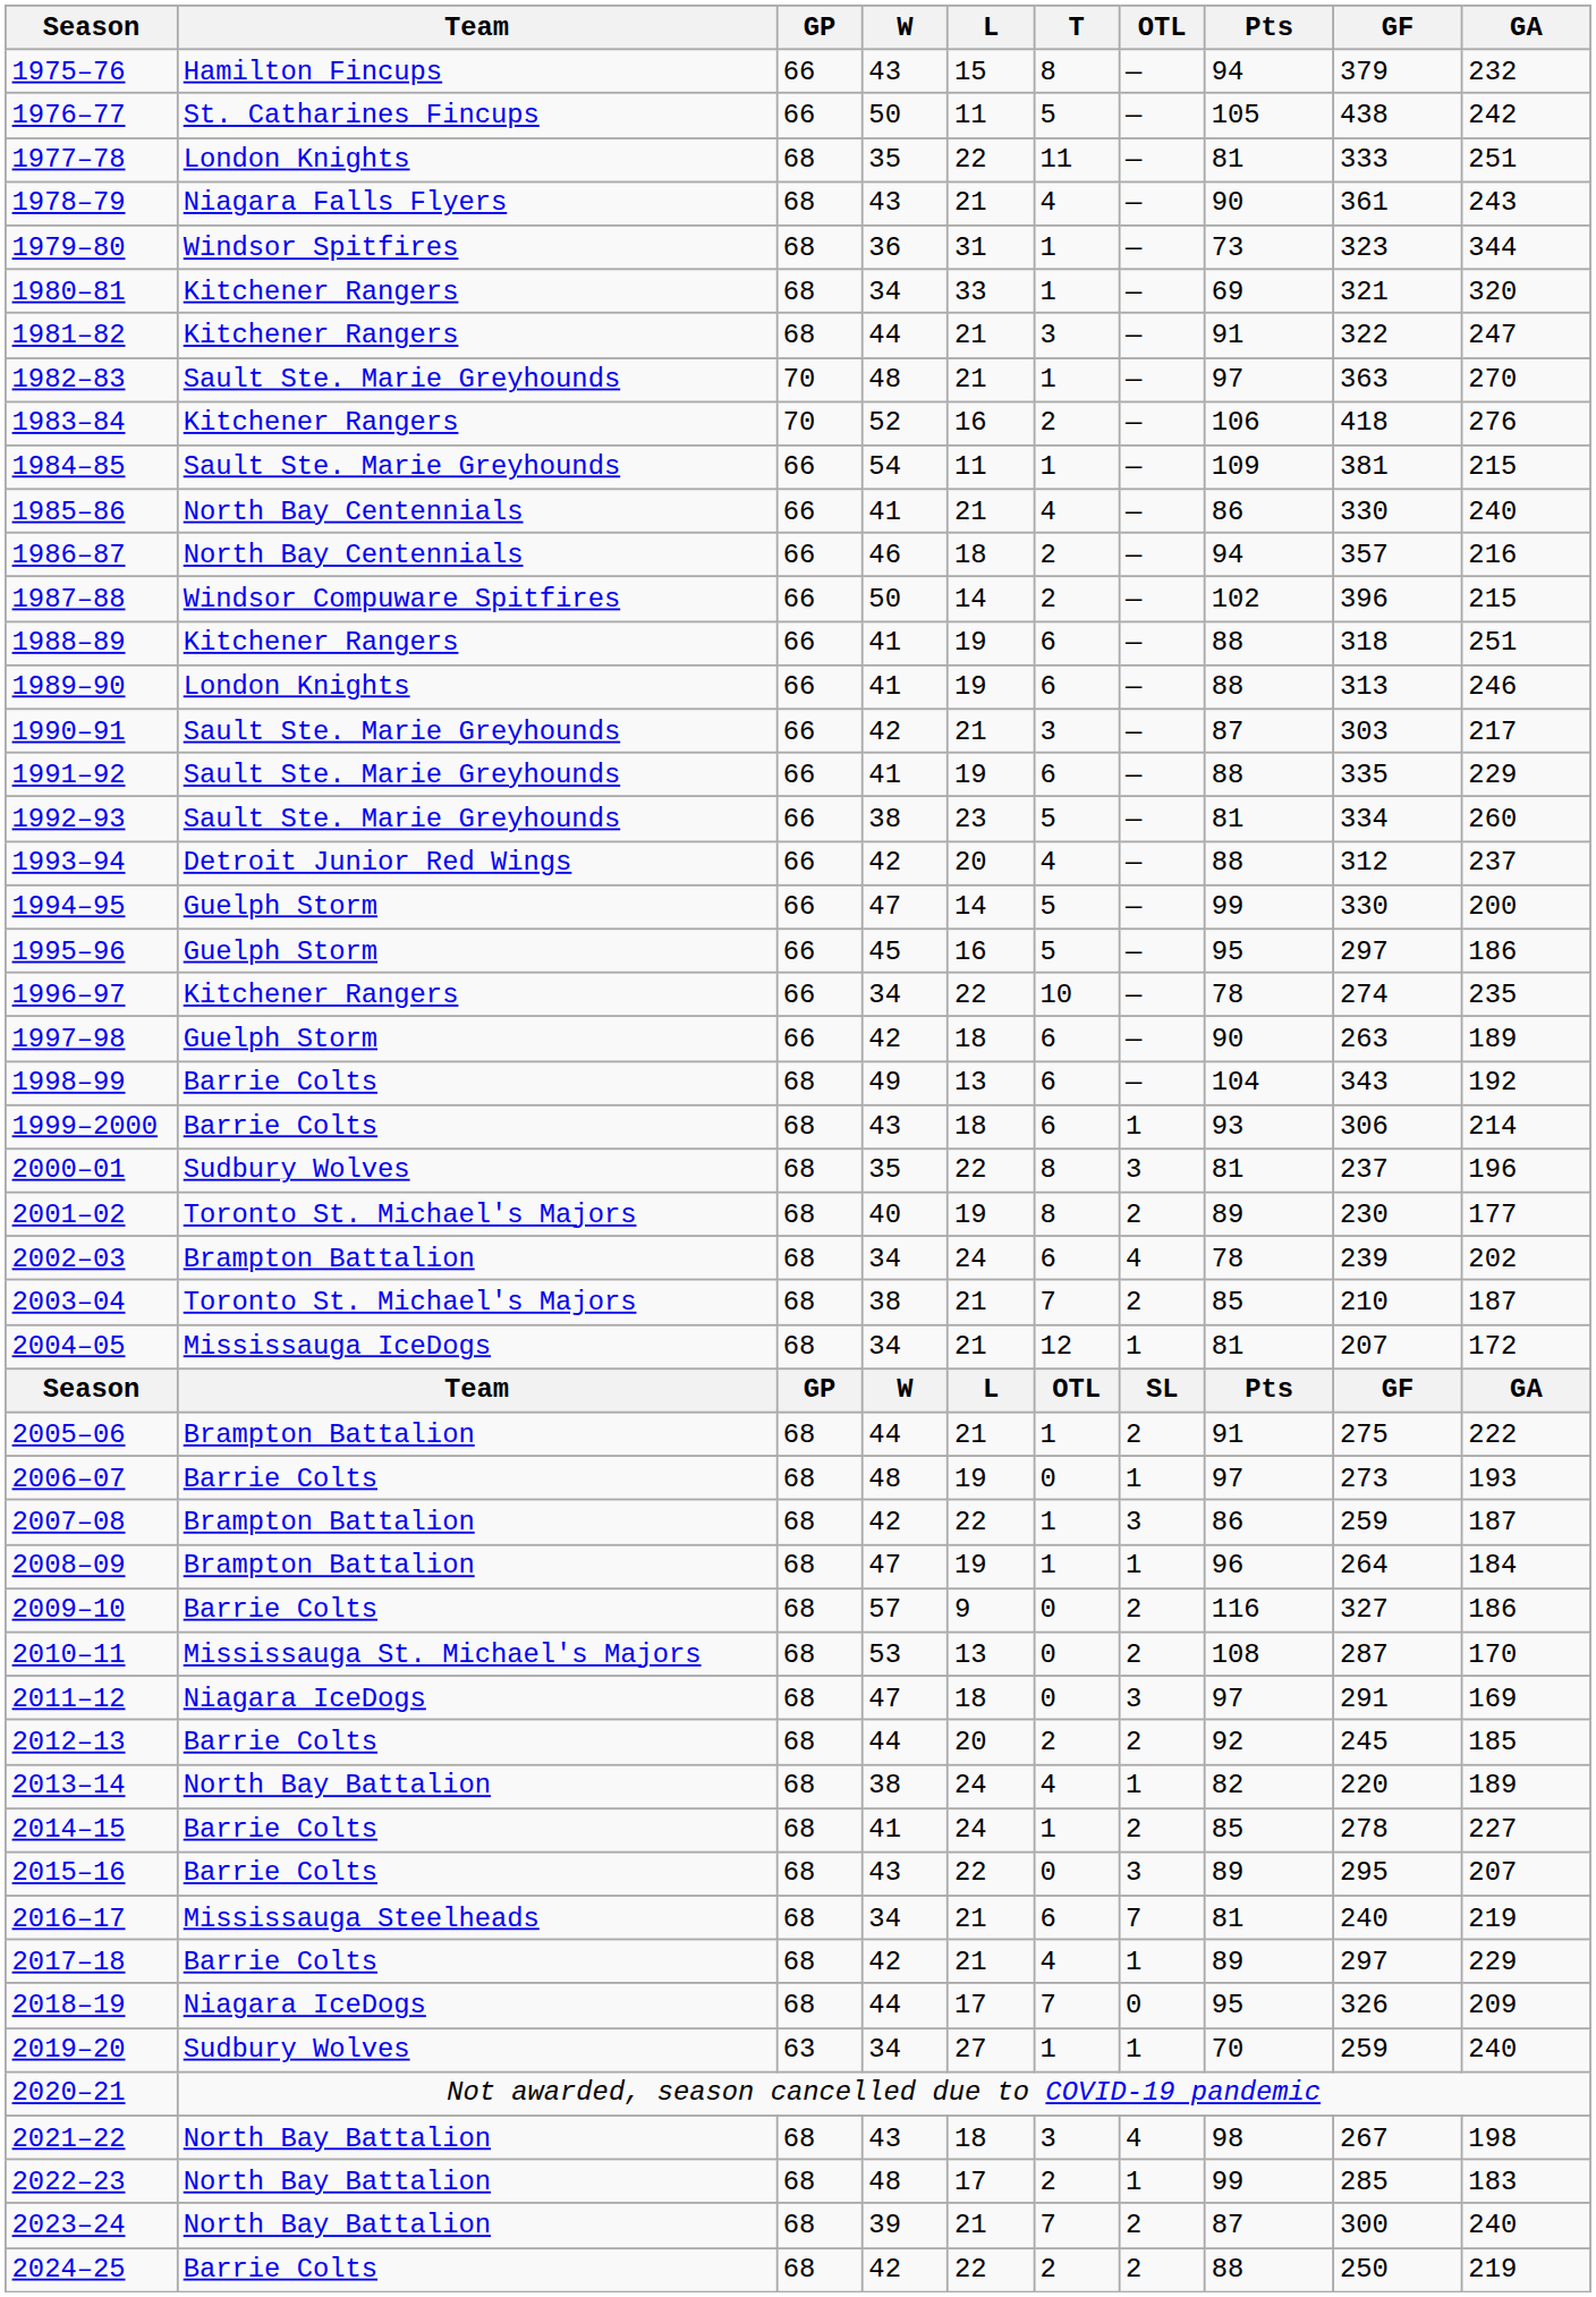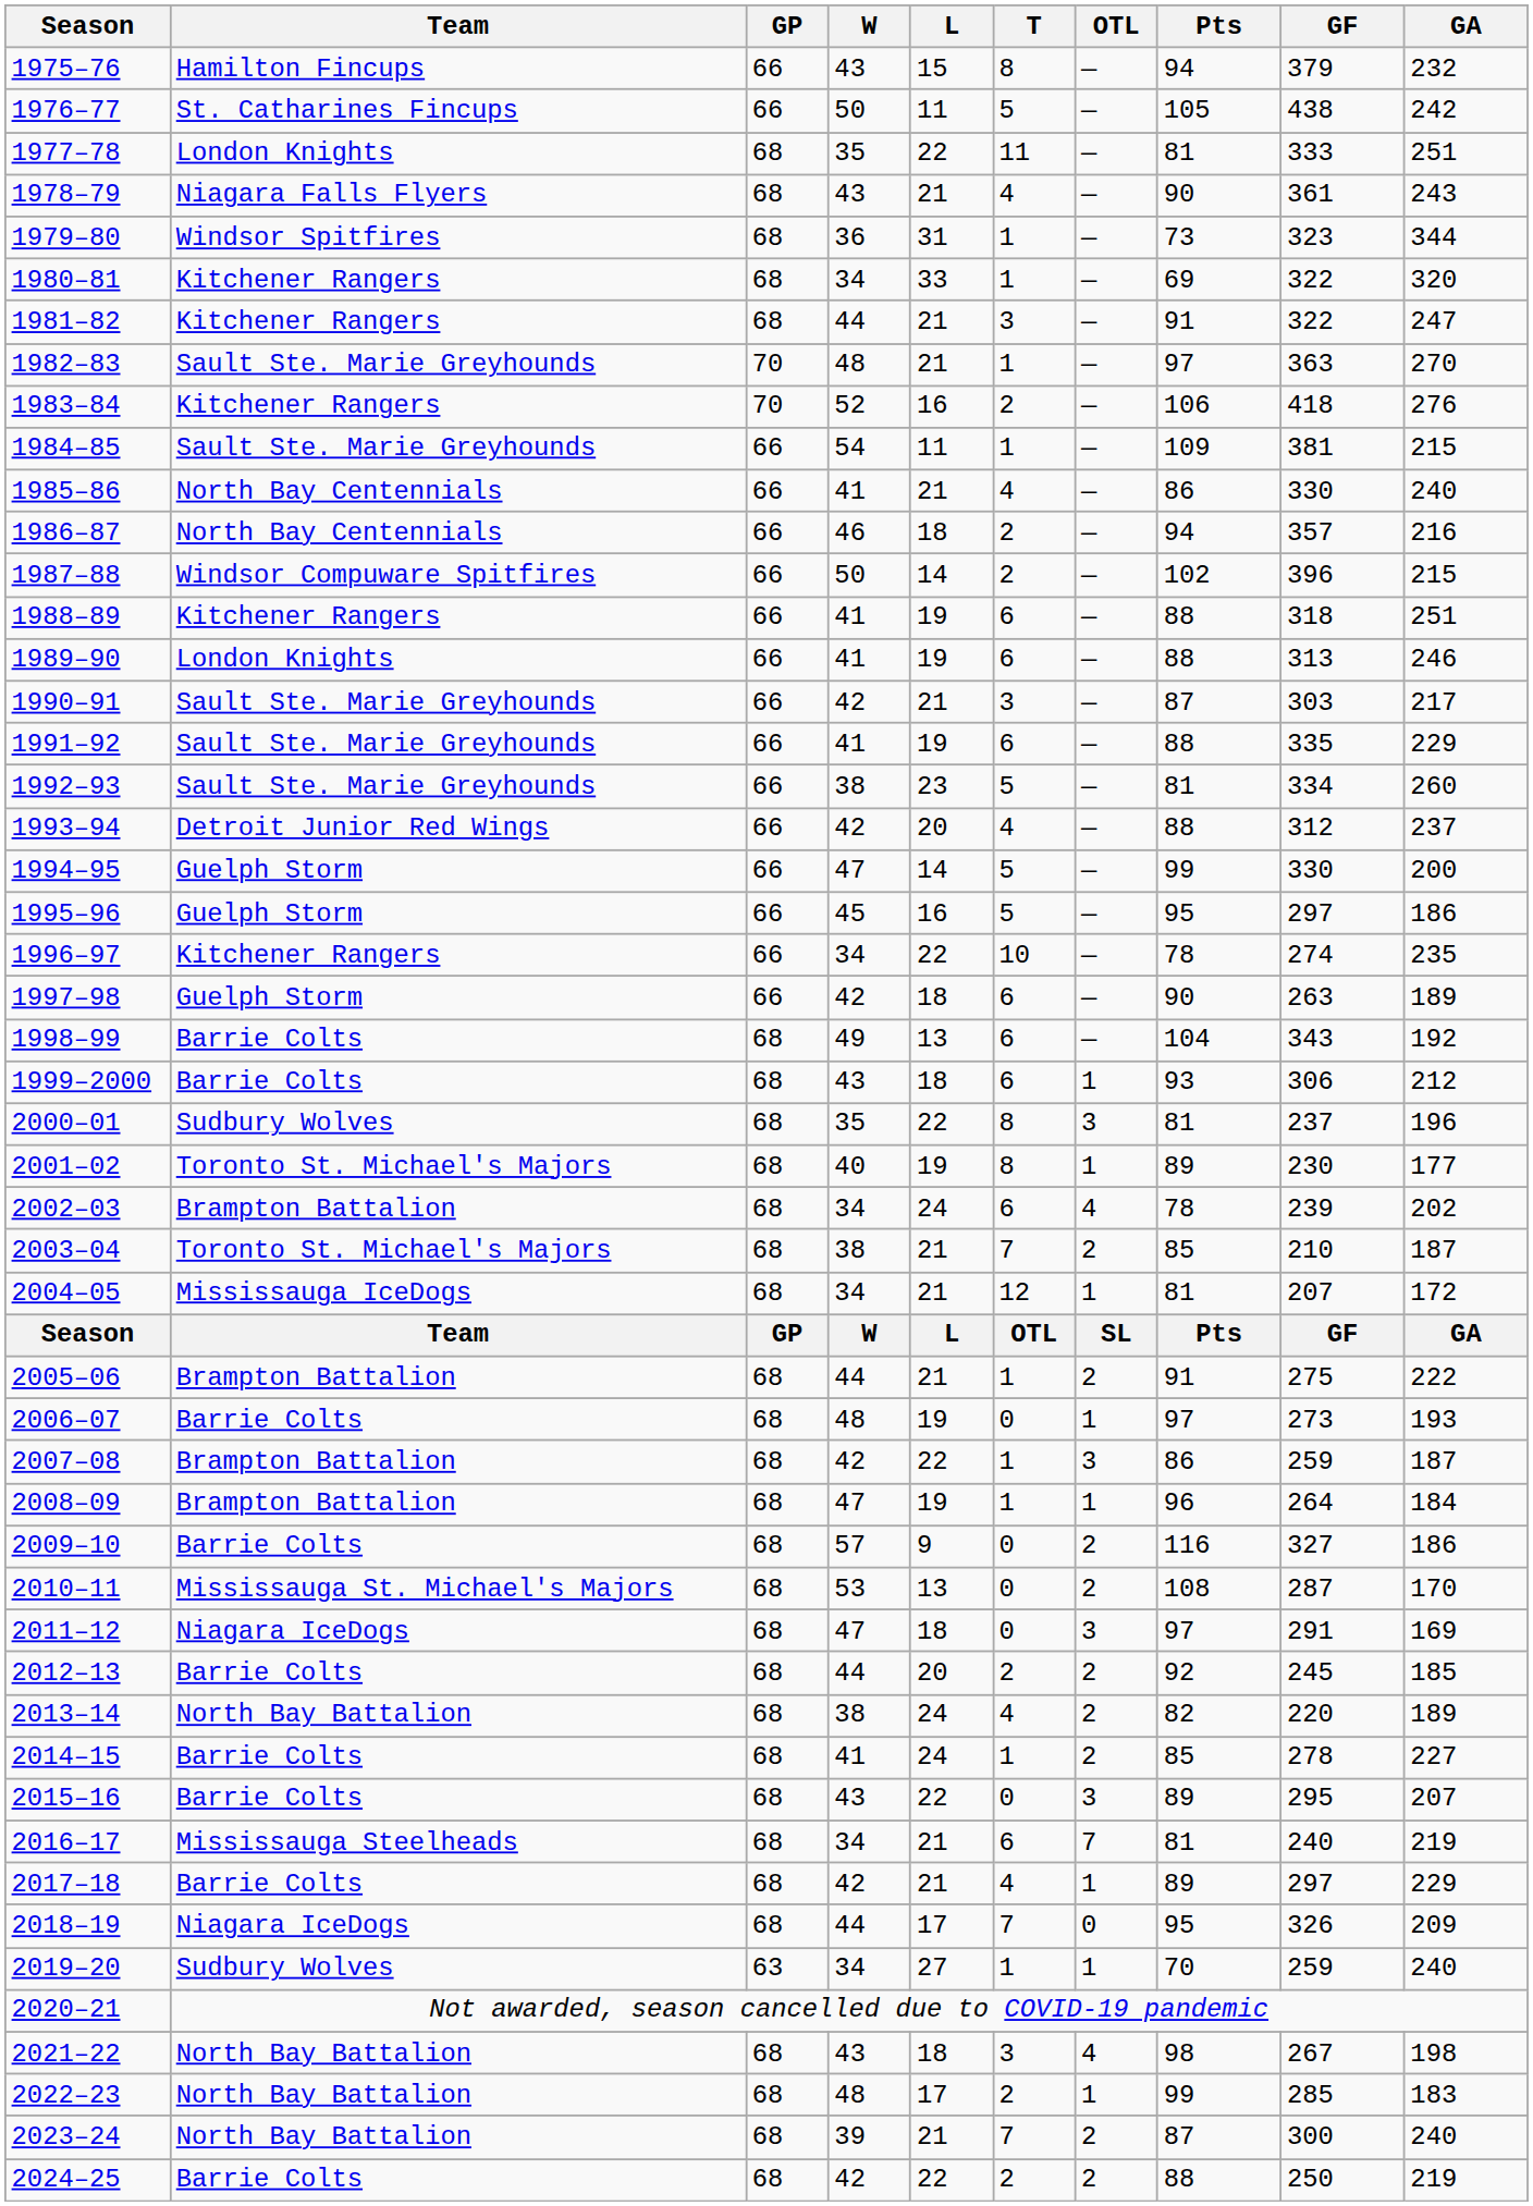1980–81 | GF: 321 -> 322
1999–2000 | GA: 214 -> 212
2001–02 | OTL: 2 -> 1
2013–14 | OTL: 1 -> 2
